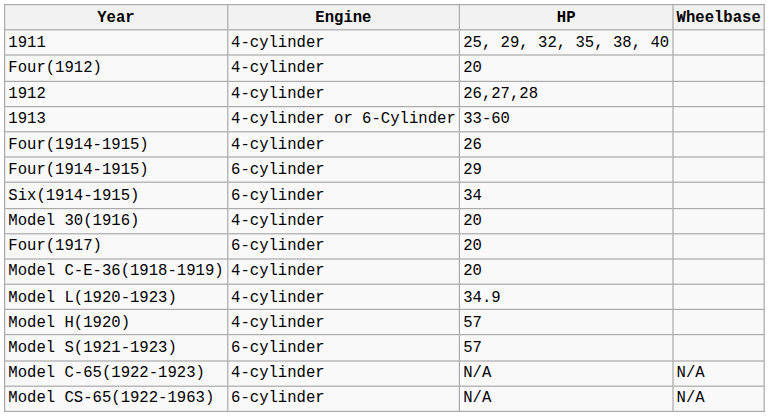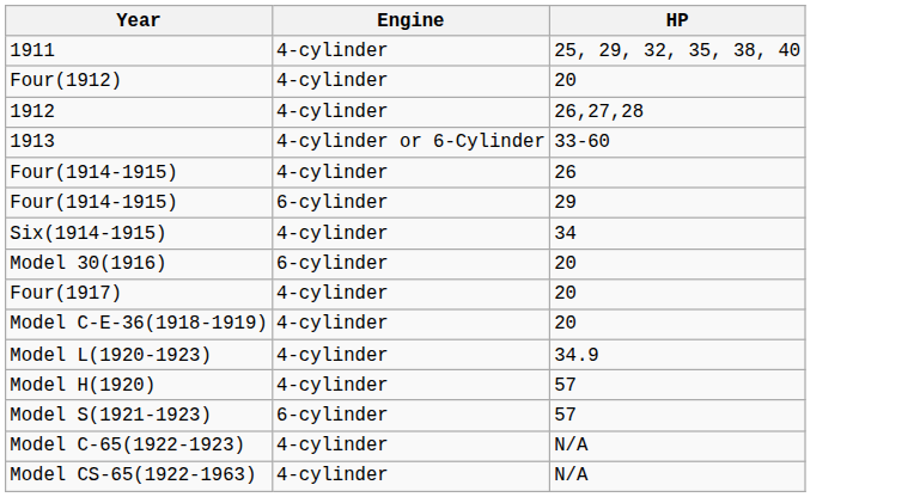- column: Wheelbase | N/A | N/A
Six(1914-1915) | Engine: 6-cylinder -> 4-cylinder
Model 30(1916) | Engine: 4-cylinder -> 6-cylinder
Four(1917) | Engine: 6-cylinder -> 4-cylinder
Model CS-65(1922-1963) | Engine: 6-cylinder -> 4-cylinder
